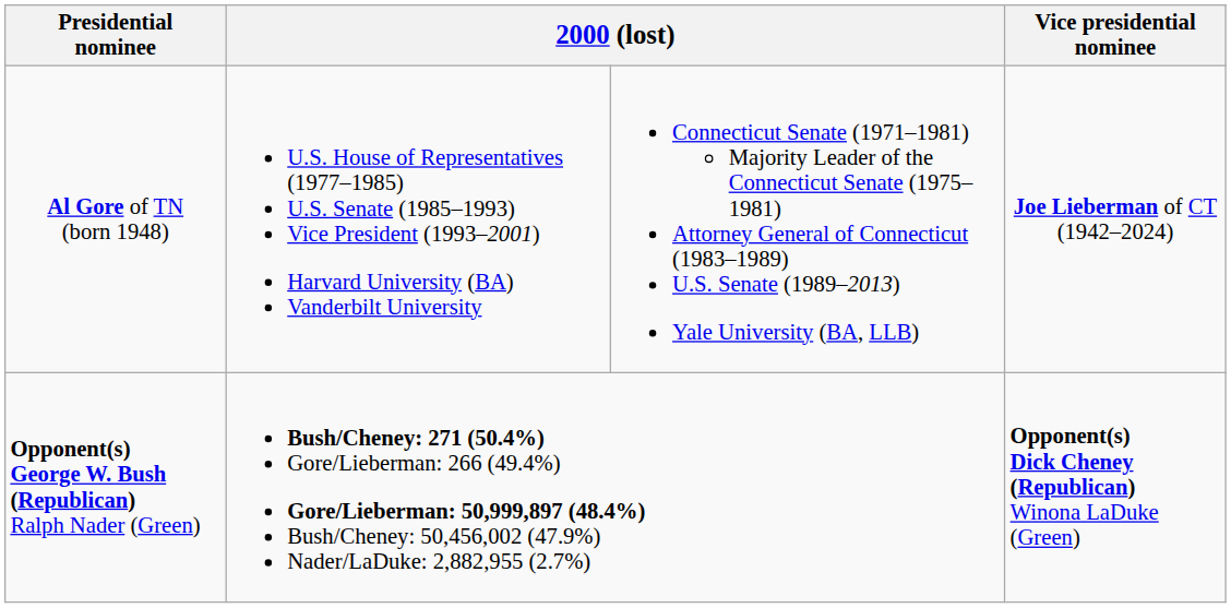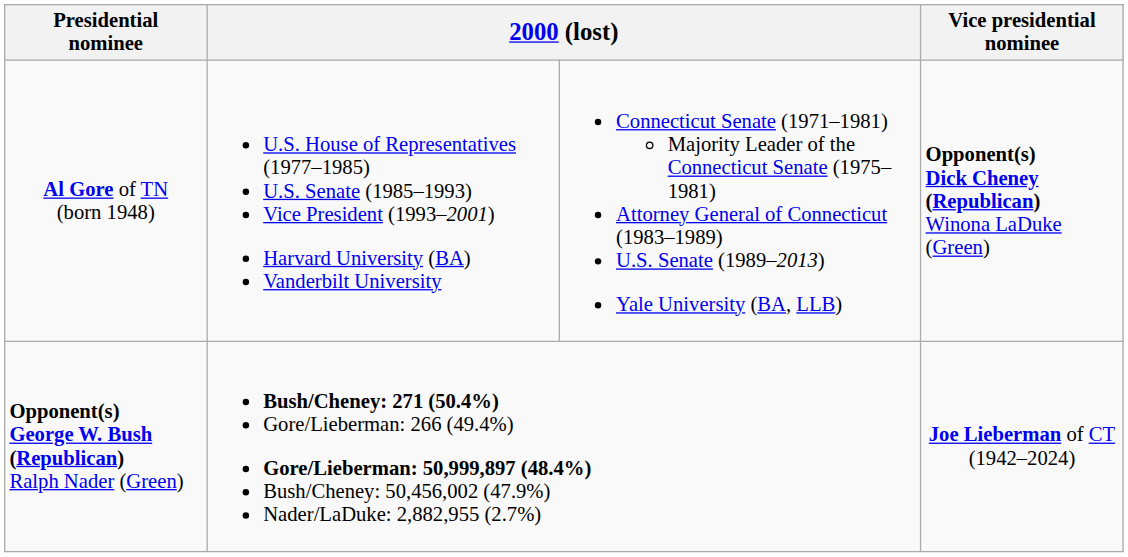Al Gore of TN (born 1948) | Vice presidential nominee: Joe Lieberman of CT (1942–2024) -> Opponent(s) Dick Cheney (Republican) Winona LaDuke (Green)
Opponent(s) George W. Bush (Republican) Ralph Nader (Green) | Vice presidential nominee: Opponent(s) Dick Cheney (Republican) Winona LaDuke (Green) -> Joe Lieberman of CT (1942–2024)
